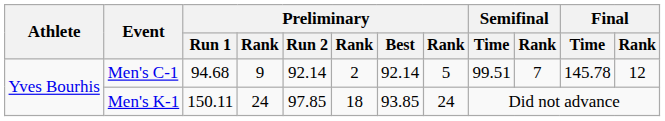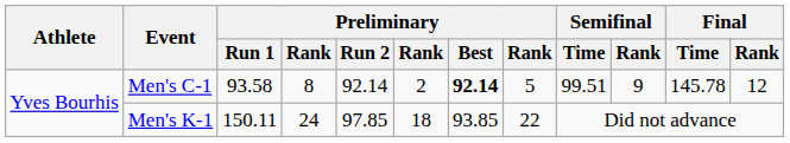Men's C-1 | Preliminary / Run 1: 94.68 -> 93.58
Men's C-1 | column 4: 9 -> 8
Men's C-1 | Preliminary / Best: normal -> bold
Men's C-1 | Semifinal / Rank: 7 -> 9
Men's K-1 | column 8: 24 -> 22
